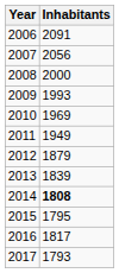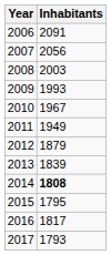2008 | Inhabitants: 2000 -> 2003
2010 | Inhabitants: 1969 -> 1967
